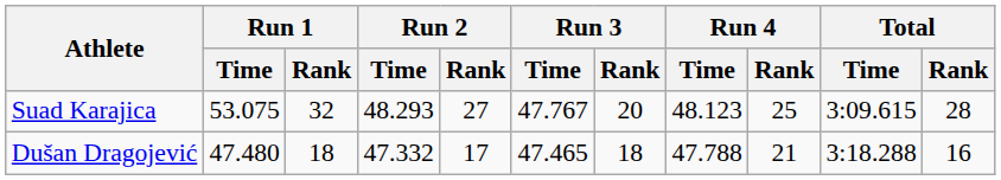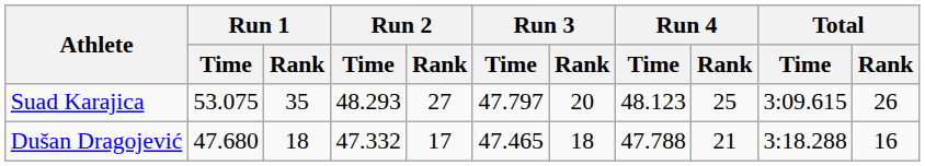Suad Karajica | Run 1 / Rank: 32 -> 35
Suad Karajica | Run 3 / Time: 47.767 -> 47.797
Suad Karajica | Total / Rank: 28 -> 26
Dušan Dragojević | Run 1 / Time: 47.480 -> 47.680
